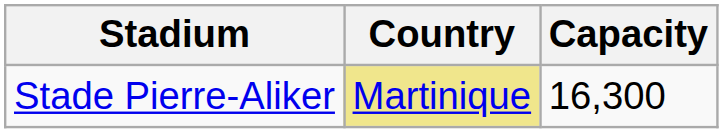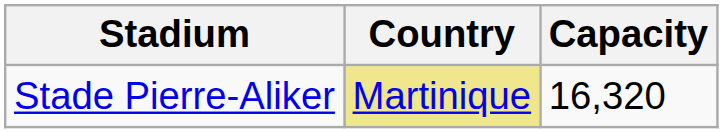Stade Pierre-Aliker | Capacity: 16,300 -> 16,320
